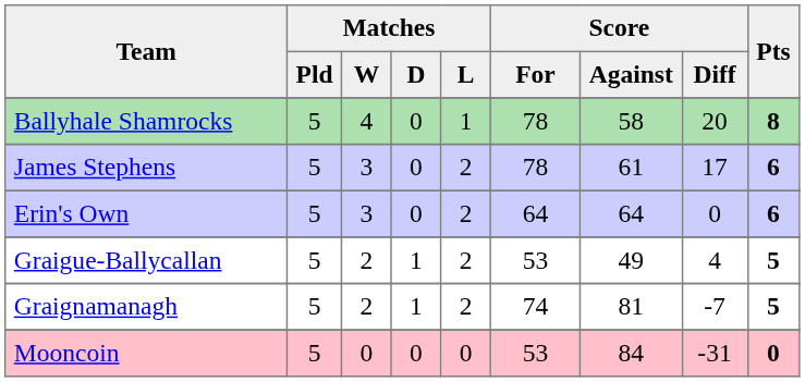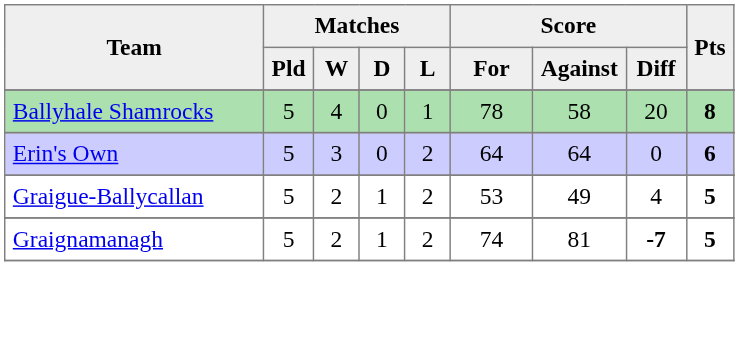- row: James Stephens | 5 | 3 | 0 | 2 | 78 | 61 | 17 | 6
Graignamanagh | Score / Diff: normal -> bold
- row: Mooncoin | 5 | 0 | 0 | 0 | 53 | 84 | -31 | 0
